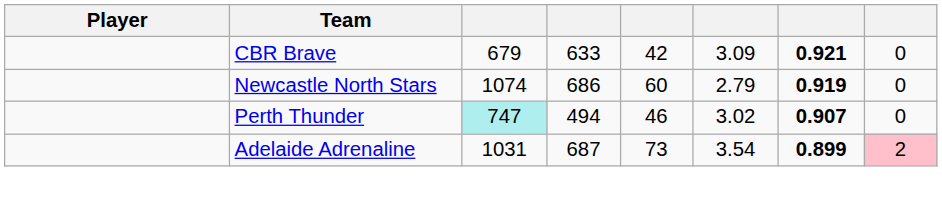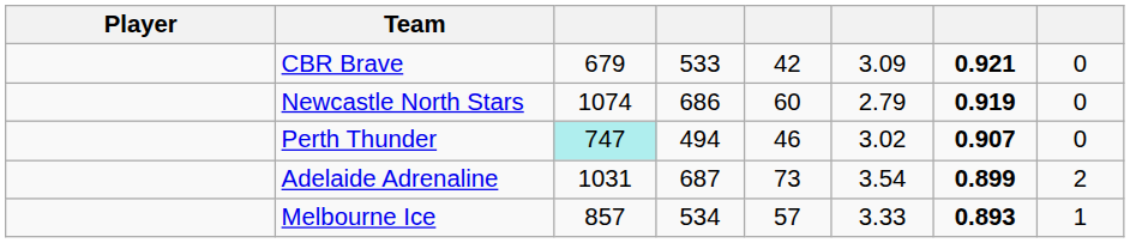CBR Brave | column 4: 633 -> 533
Adelaide Adrenaline | column 8: pink background -> no background
+ row: Melbourne Ice | 857 | 534 | 57 | 3.33 | 0.893 | 1
